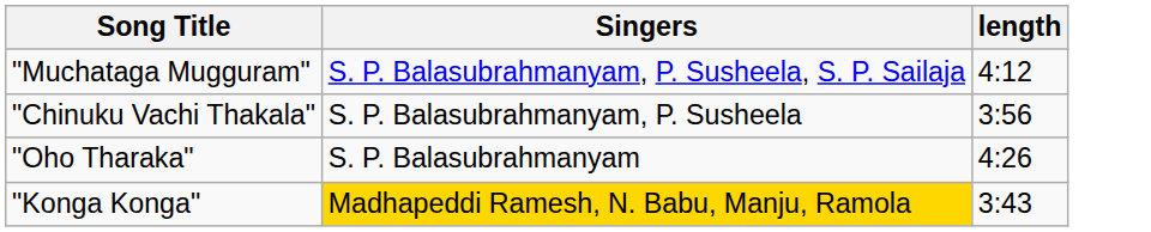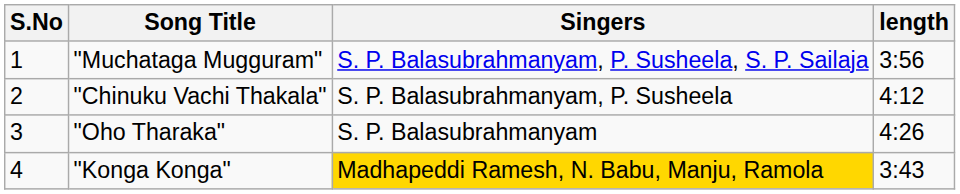+ column: S.No | 1 | 2 | 3 | 4
"Muchataga Mugguram" | length: 4:12 -> 3:56
"Chinuku Vachi Thakala" | length: 3:56 -> 4:12
